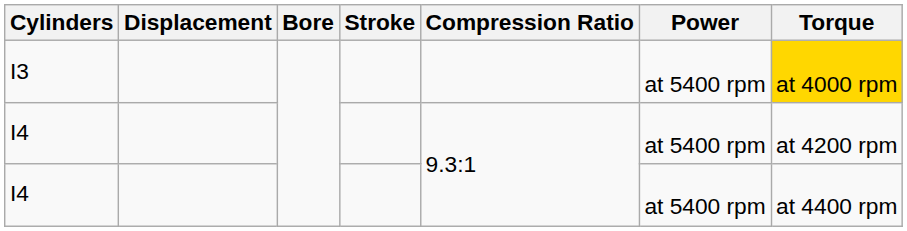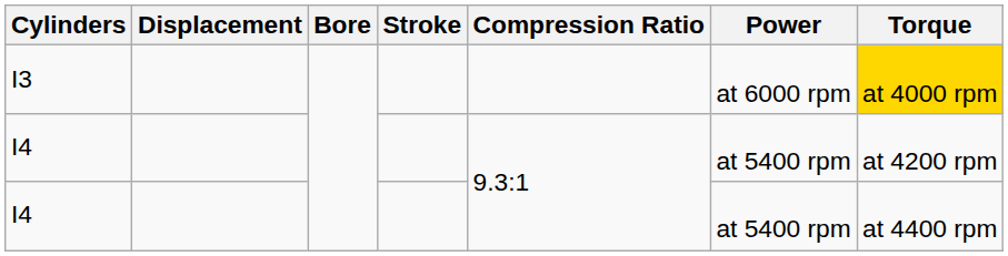I3 | Power: at 5400 rpm -> at 6000 rpm
